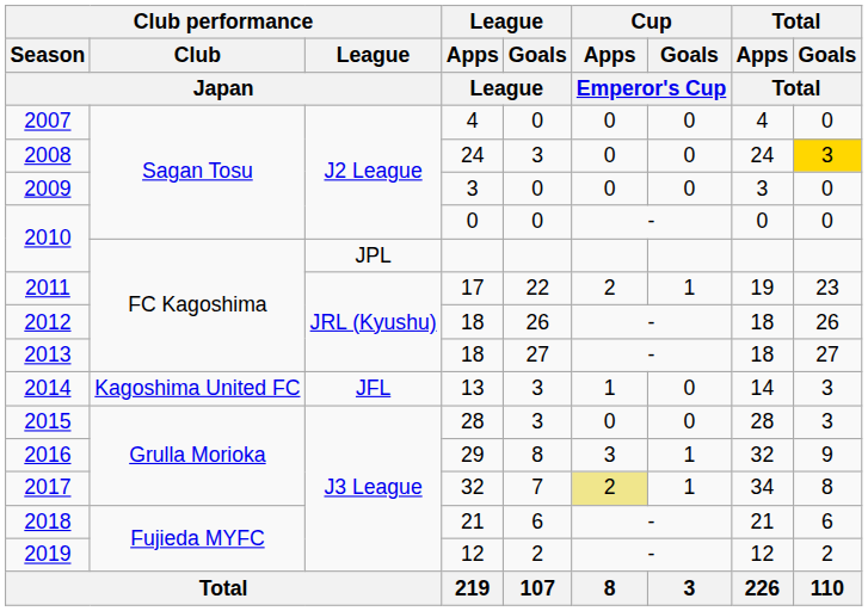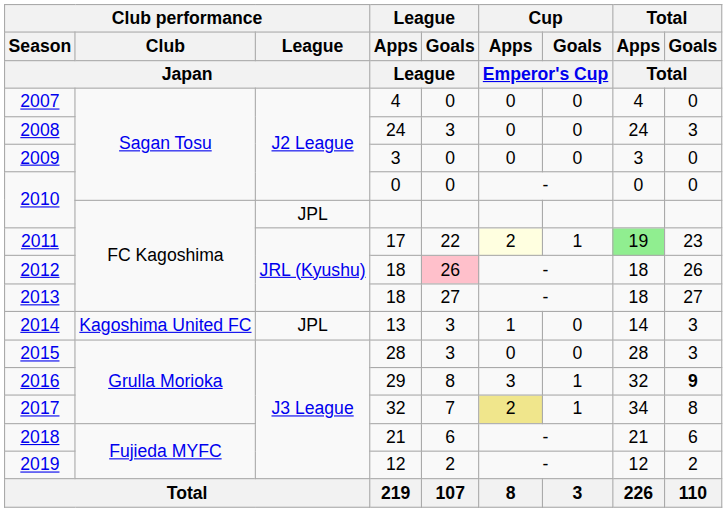2008 | Total / Goals / Total: gold background -> no background
2011 | Cup / Apps / Emperor's Cup: no background -> lightyellow background
2011 | Total / Apps / Total: no background -> lightgreen background
2012 | League / Goals / League: no background -> pink background
2014 | Club performance / League / Japan: JFL -> JPL
2016 | Total / Goals / Total: normal -> bold
